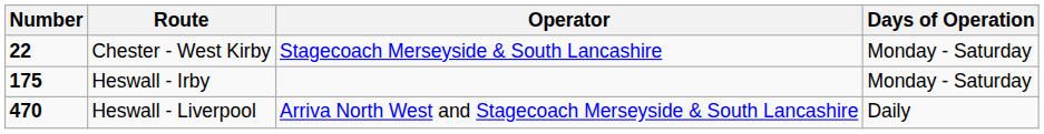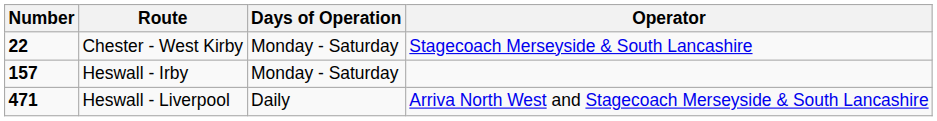columns swapped: Operator <-> Days of Operation
Heswall - Irby | Number: 175 -> 157
Heswall - Liverpool | Number: 470 -> 471
